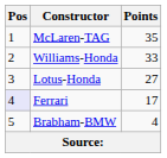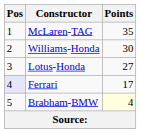Williams-Honda | Points: 33 -> 30
Brabham-BMW | Points: no background -> lightyellow background
